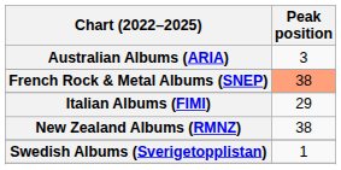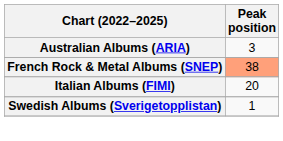Italian Albums (FIMI) | Peak position: 29 -> 20
- row: New Zealand Albums (RMNZ) | 38
